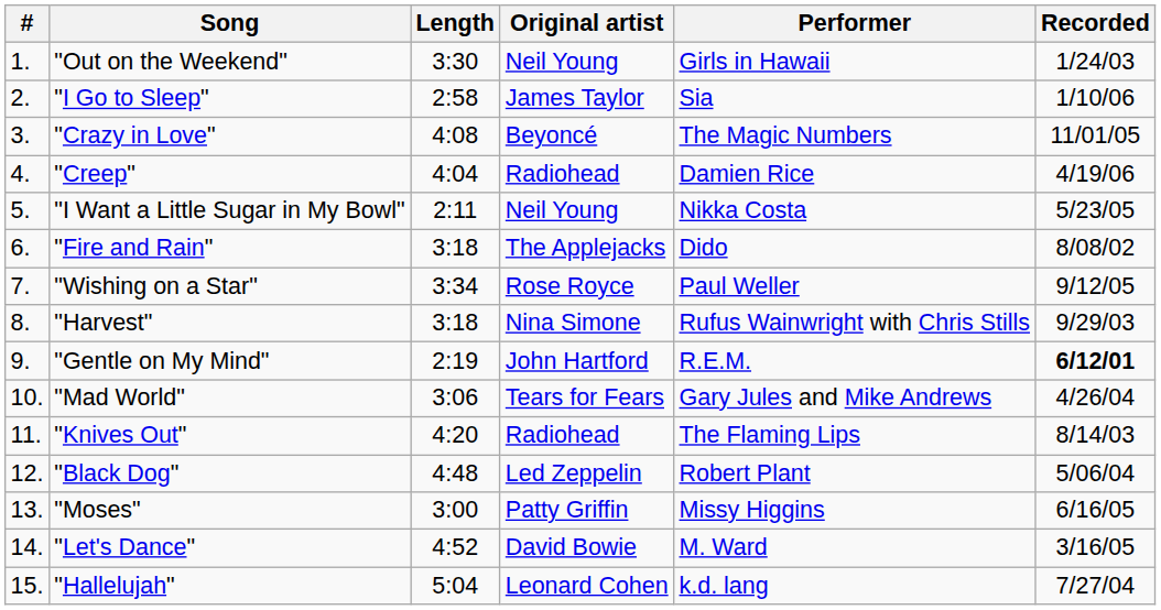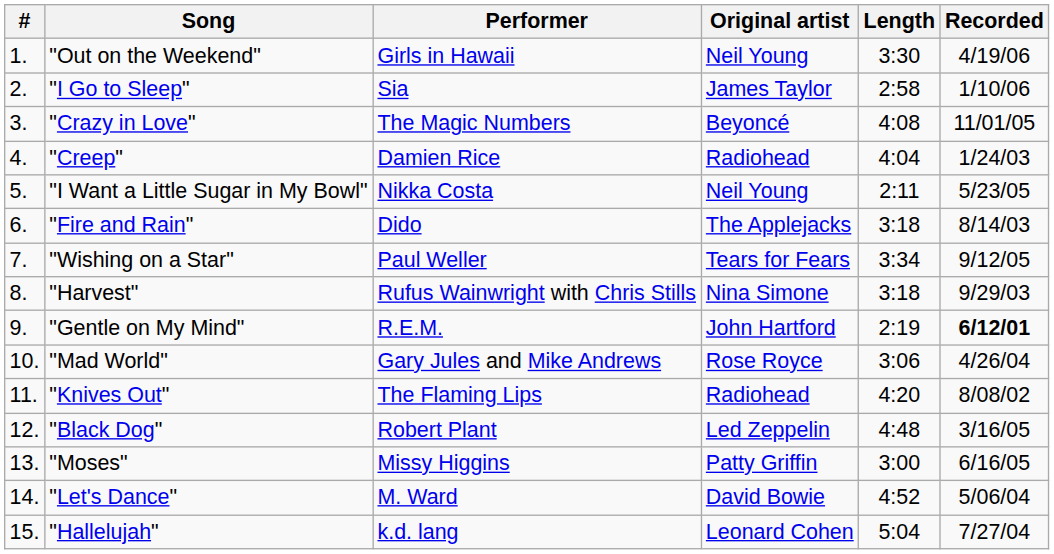columns swapped: Performer <-> Length
"Out on the Weekend" | Recorded: 1/24/03 -> 4/19/06
"Creep" | Recorded: 4/19/06 -> 1/24/03
"Fire and Rain" | Recorded: 8/08/02 -> 8/14/03
"Wishing on a Star" | Original artist: Rose Royce -> Tears for Fears
"Mad World" | Original artist: Tears for Fears -> Rose Royce
"Knives Out" | Recorded: 8/14/03 -> 8/08/02
"Black Dog" | Recorded: 5/06/04 -> 3/16/05
"Let's Dance" | Recorded: 3/16/05 -> 5/06/04
